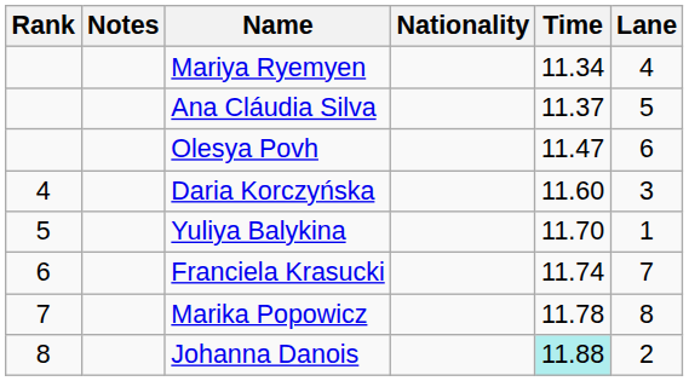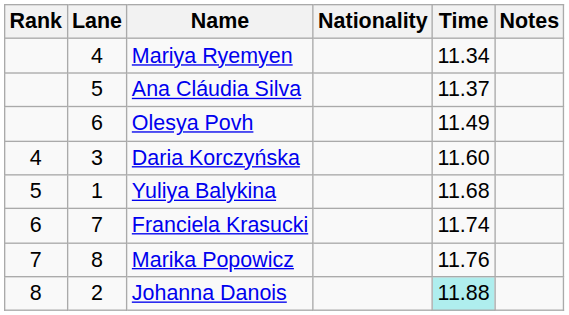columns swapped: Lane <-> Notes
Olesya Povh | Time: 11.47 -> 11.49
Yuliya Balykina | Time: 11.70 -> 11.68
Marika Popowicz | Time: 11.78 -> 11.76
